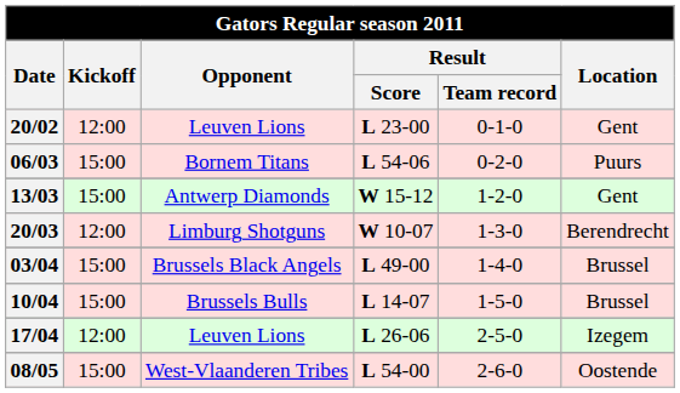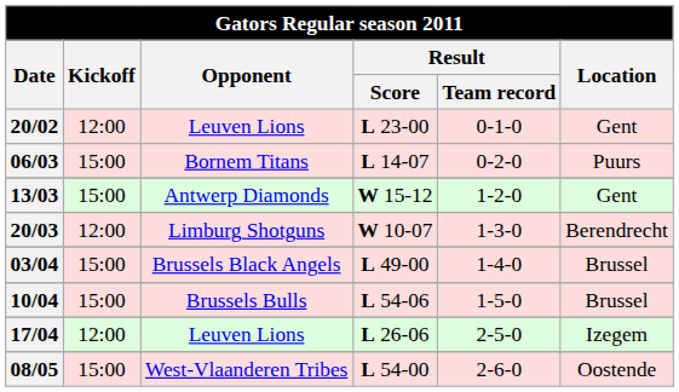06/03 | Result / Score: L 54-06 -> L 14-07
10/04 | Result / Score: L 14-07 -> L 54-06
